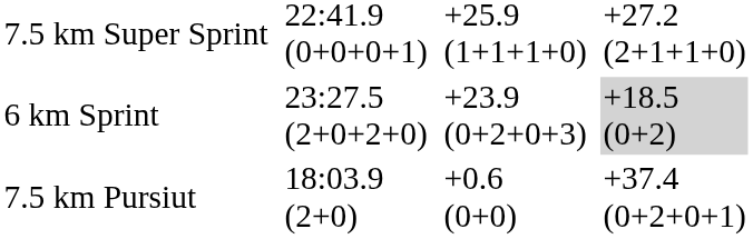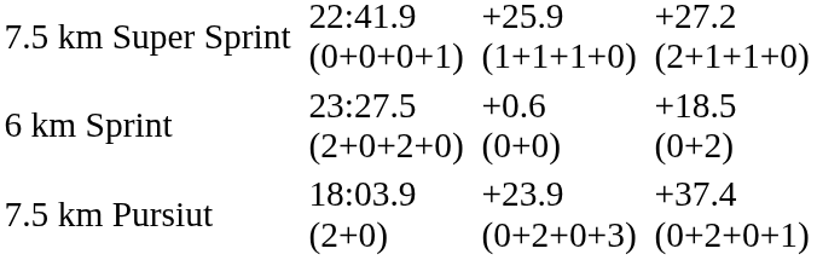6 km Sprint | column 5: +23.9 (0+2+0+3) -> +0.6 (0+0)
6 km Sprint | column 7: lightgrey background -> no background
7.5 km Pursiut | column 5: +0.6 (0+0) -> +23.9 (0+2+0+3)
